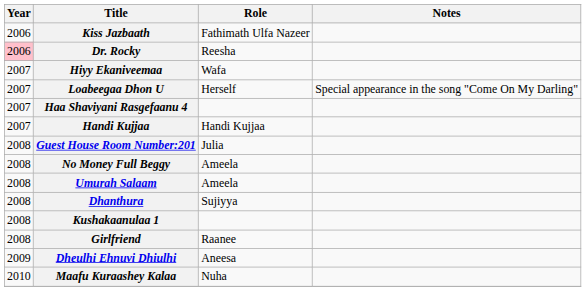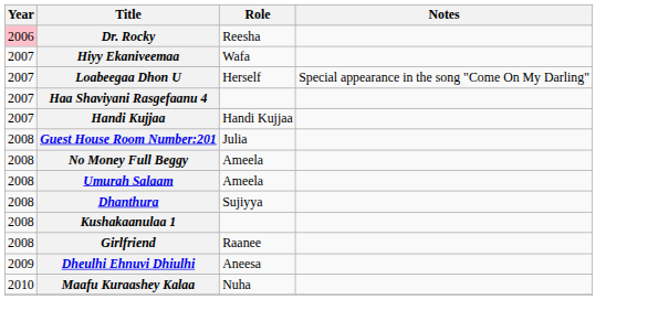- row: 2006 | Kiss Jazbaath | Fathimath Ulfa Nazeer
